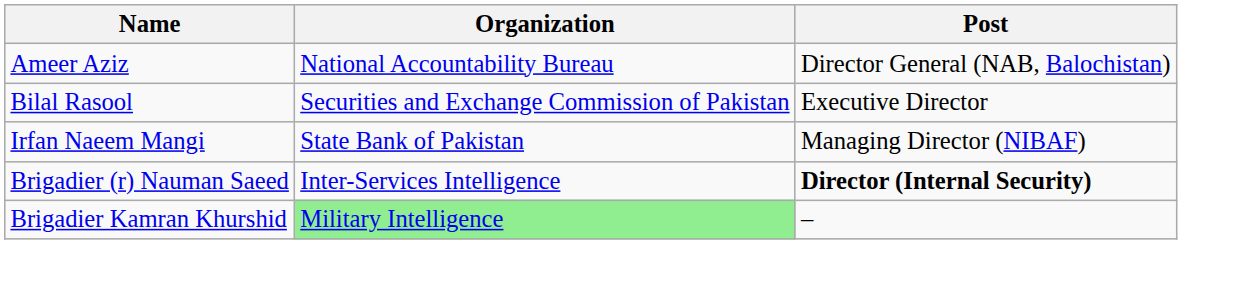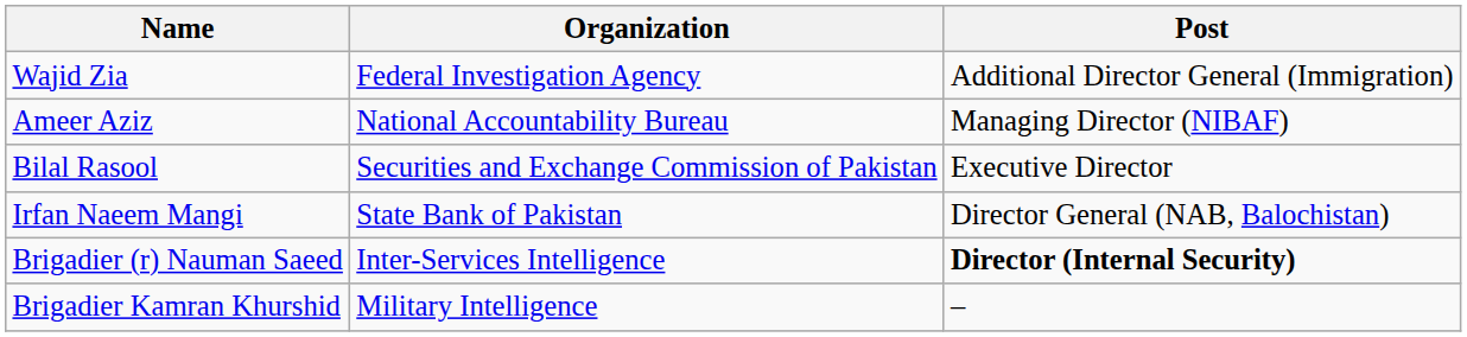+ row: Wajid Zia | Federal Investigation Agency | Additional Director General (Immigration)
Ameer Aziz | Post: Director General (NAB, Balochistan) -> Managing Director (NIBAF)
Irfan Naeem Mangi | Post: Managing Director (NIBAF) -> Director General (NAB, Balochistan)
Brigadier Kamran Khurshid | Organization: lightgreen background -> no background
